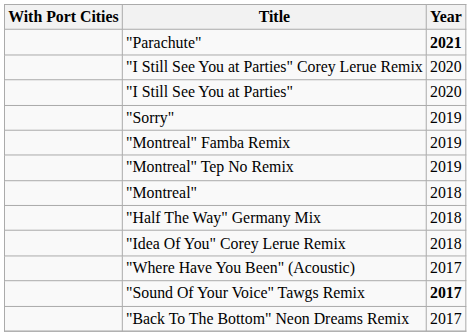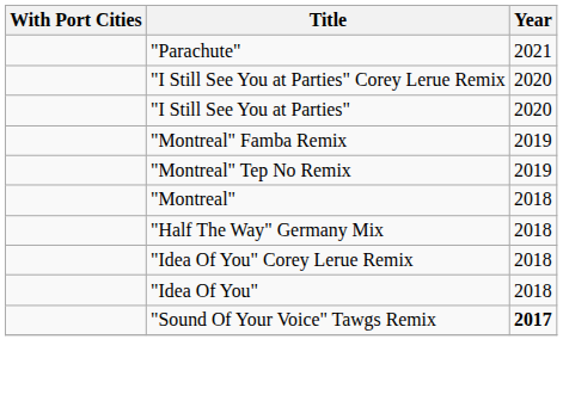"Parachute" | Year: bold -> normal
- row: "Sorry" | 2019
+ row: "Idea Of You" | 2018
- row: "Where Have You Been" (Acoustic) | 2017
- row: "Back To The Bottom" Neon Dreams Remix | 2017
